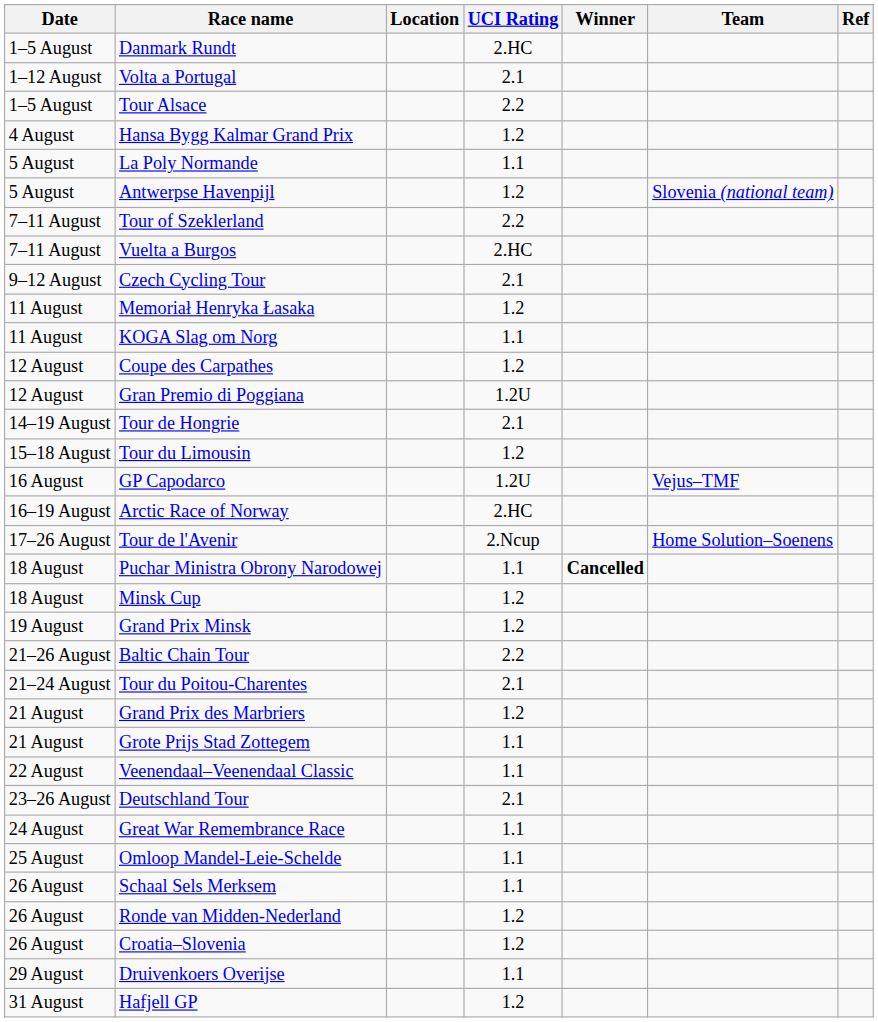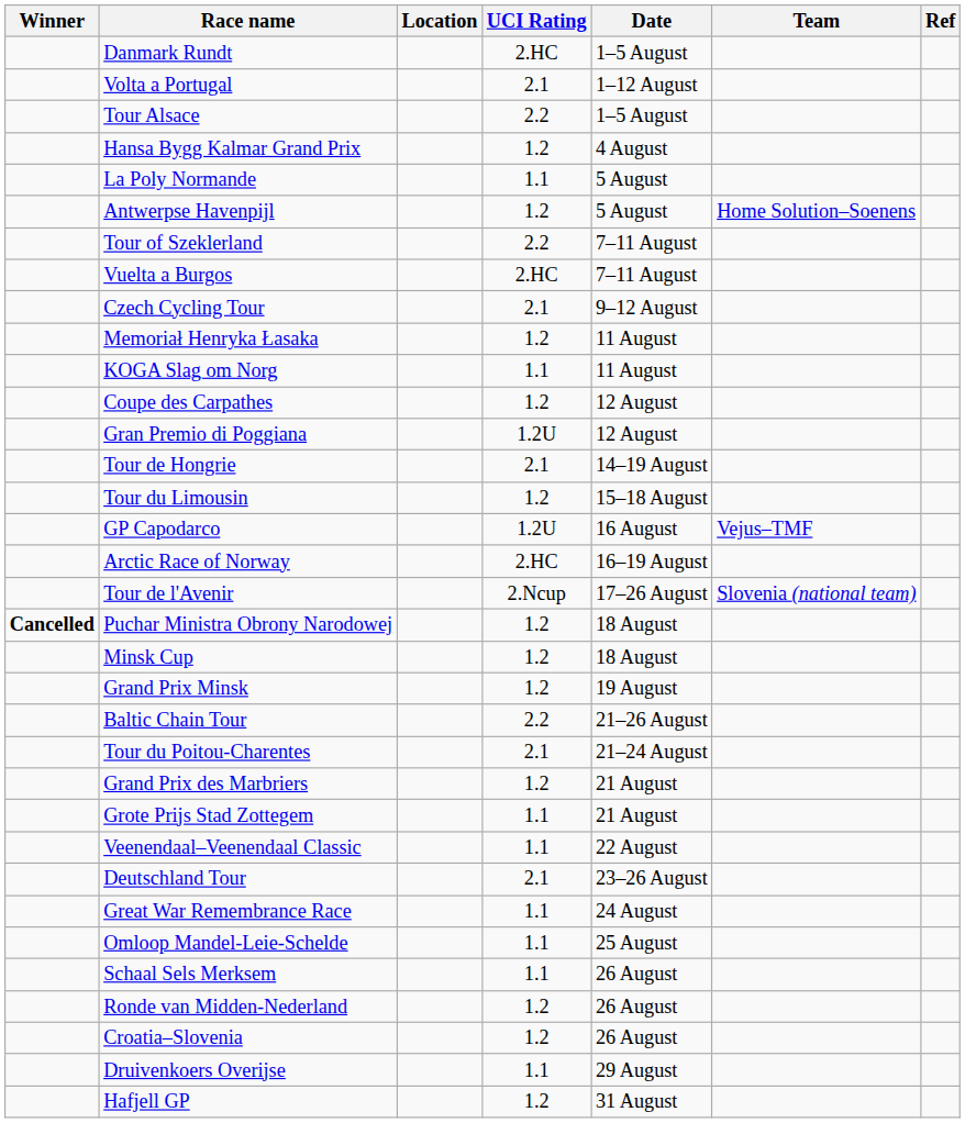columns swapped: Date <-> Winner
Antwerpse Havenpijl | Team: Slovenia (national team) -> Home Solution–Soenens
Tour de l'Avenir | Team: Home Solution–Soenens -> Slovenia (national team)
Puchar Ministra Obrony Narodowej | UCI Rating: 1.1 -> 1.2
